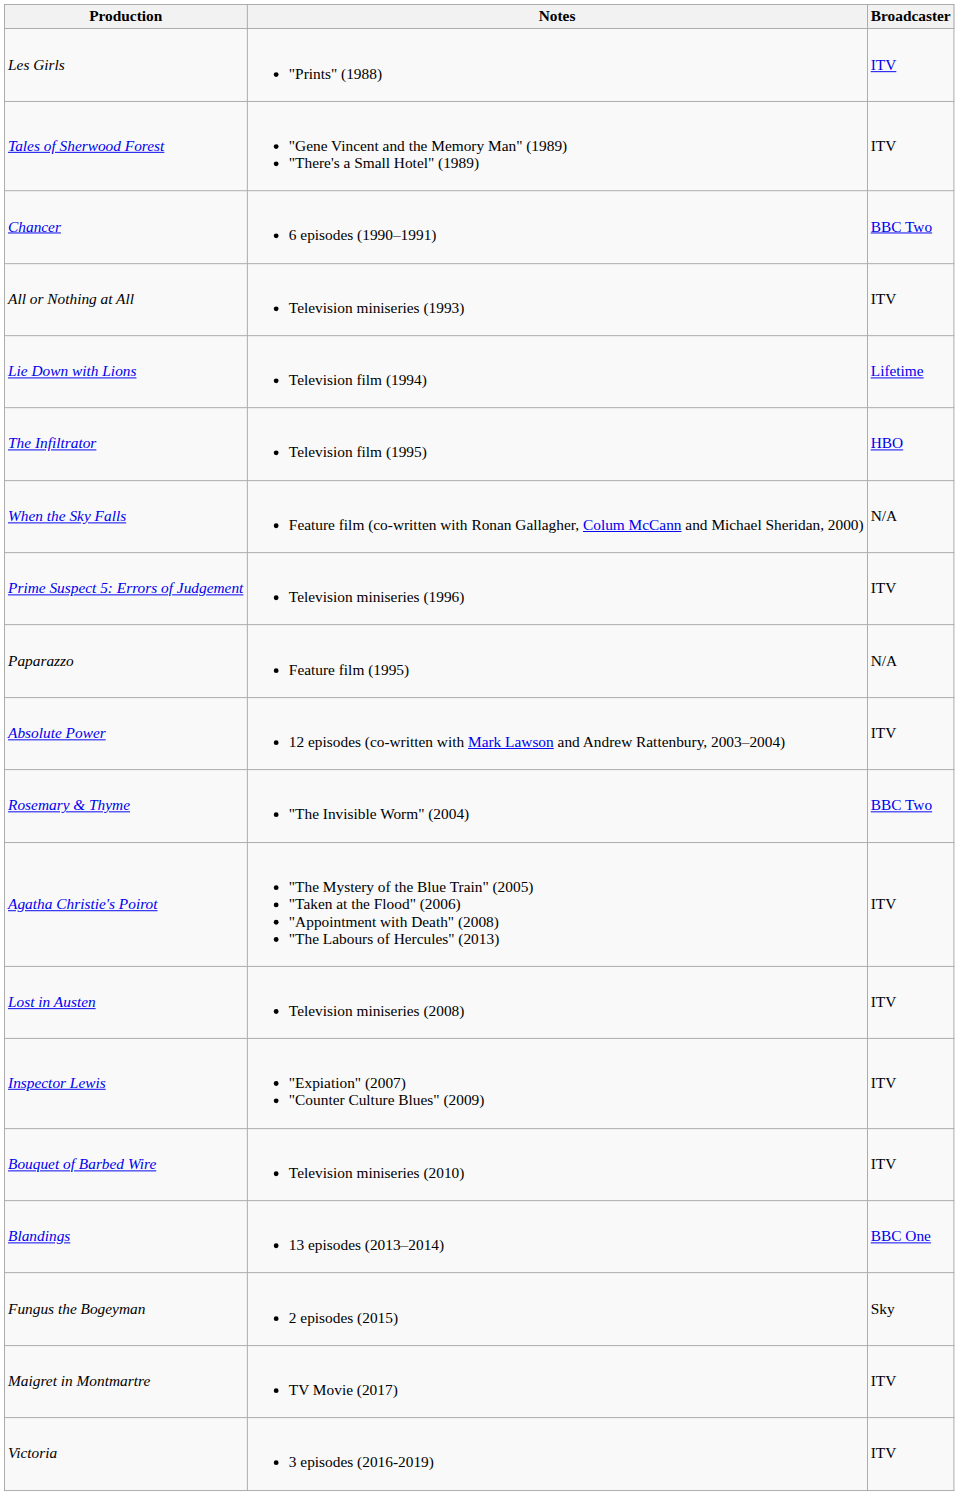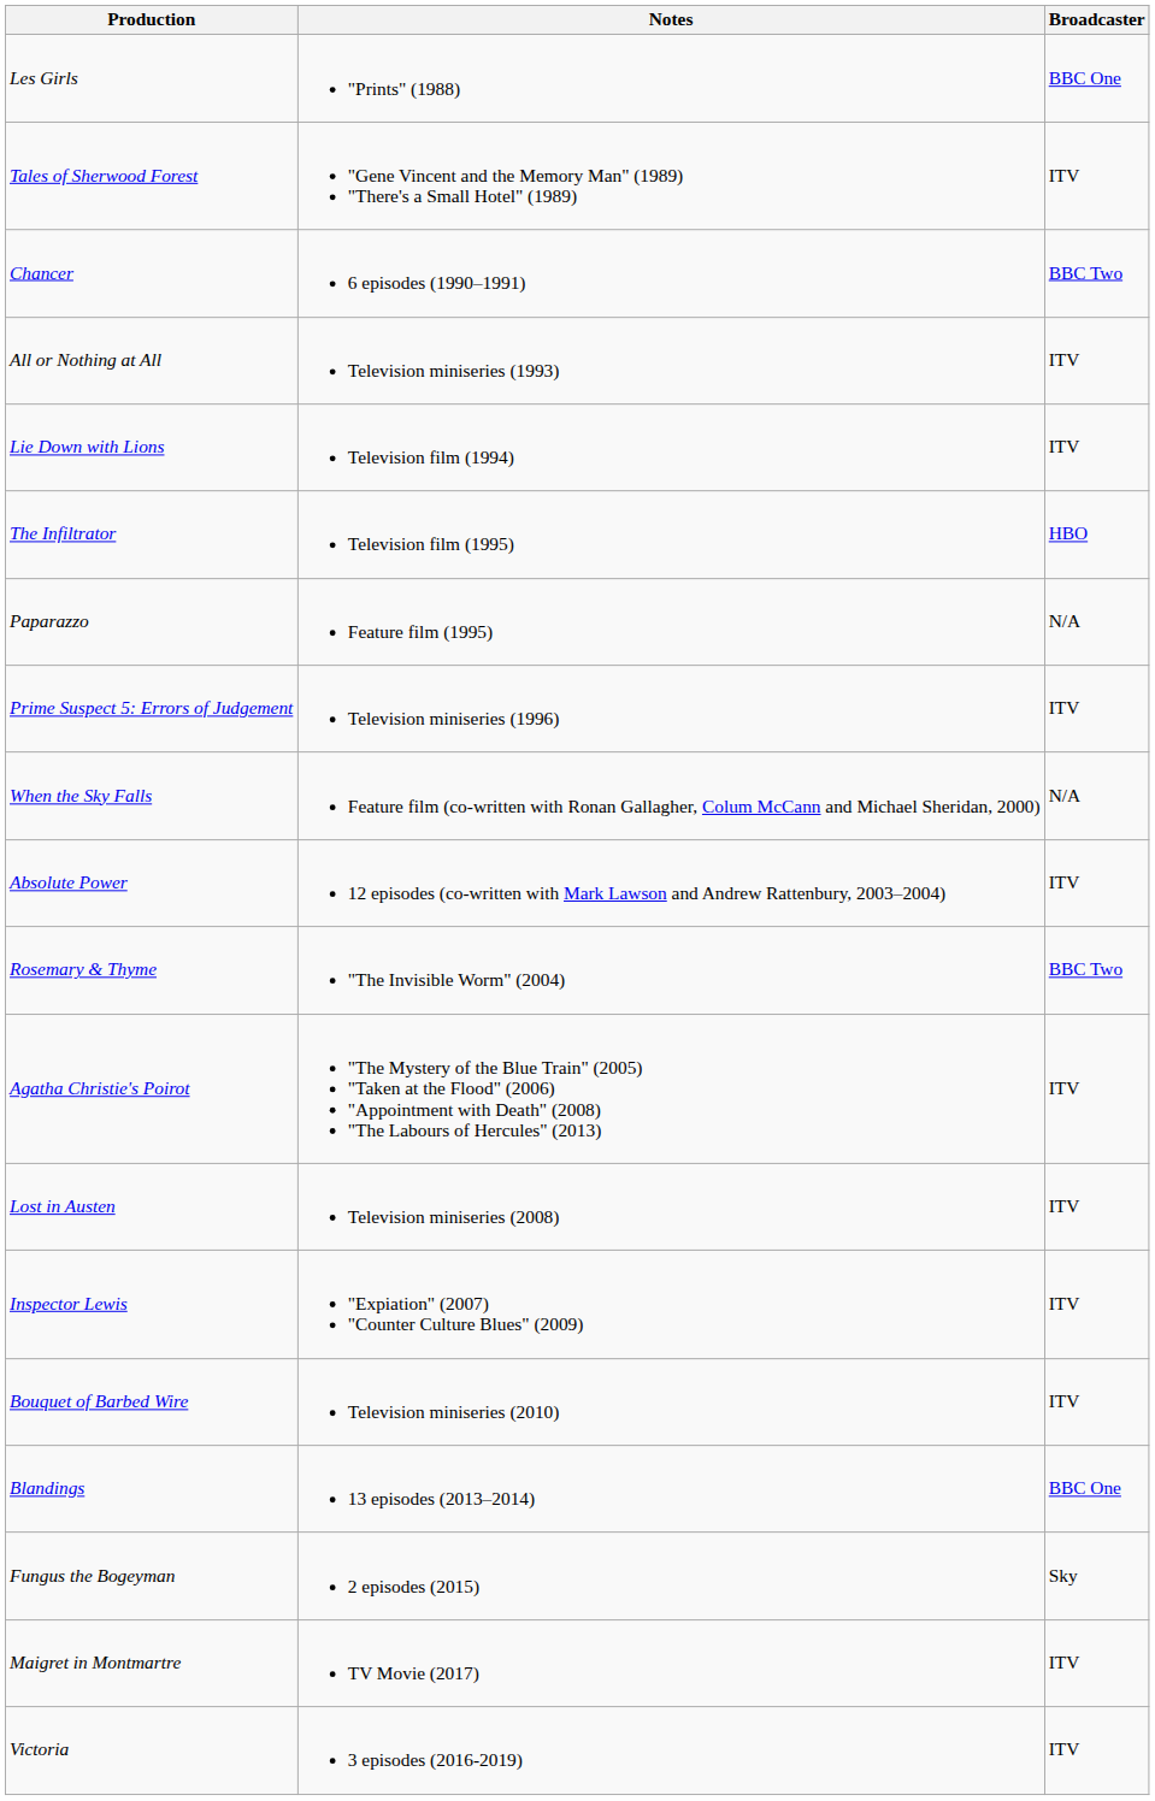Les Girls | Broadcaster: ITV -> BBC One
Lie Down with Lions | Broadcaster: Lifetime -> ITV
rows swapped: Paparazzo <-> When the Sky Falls
